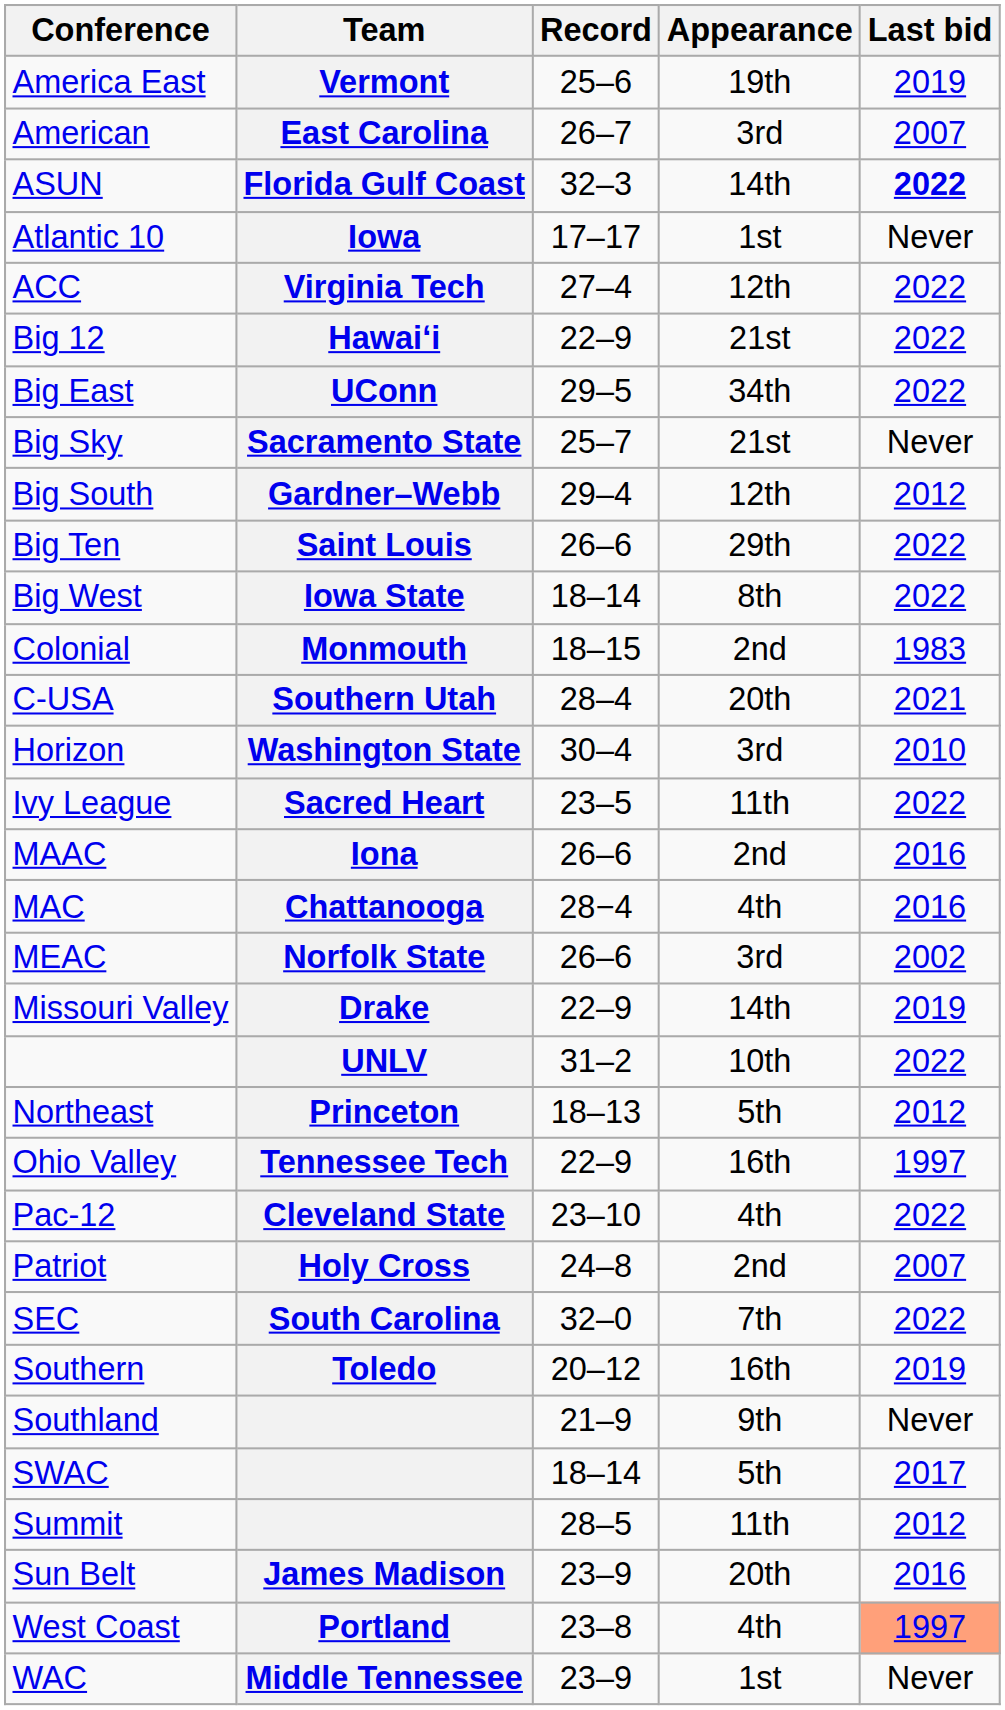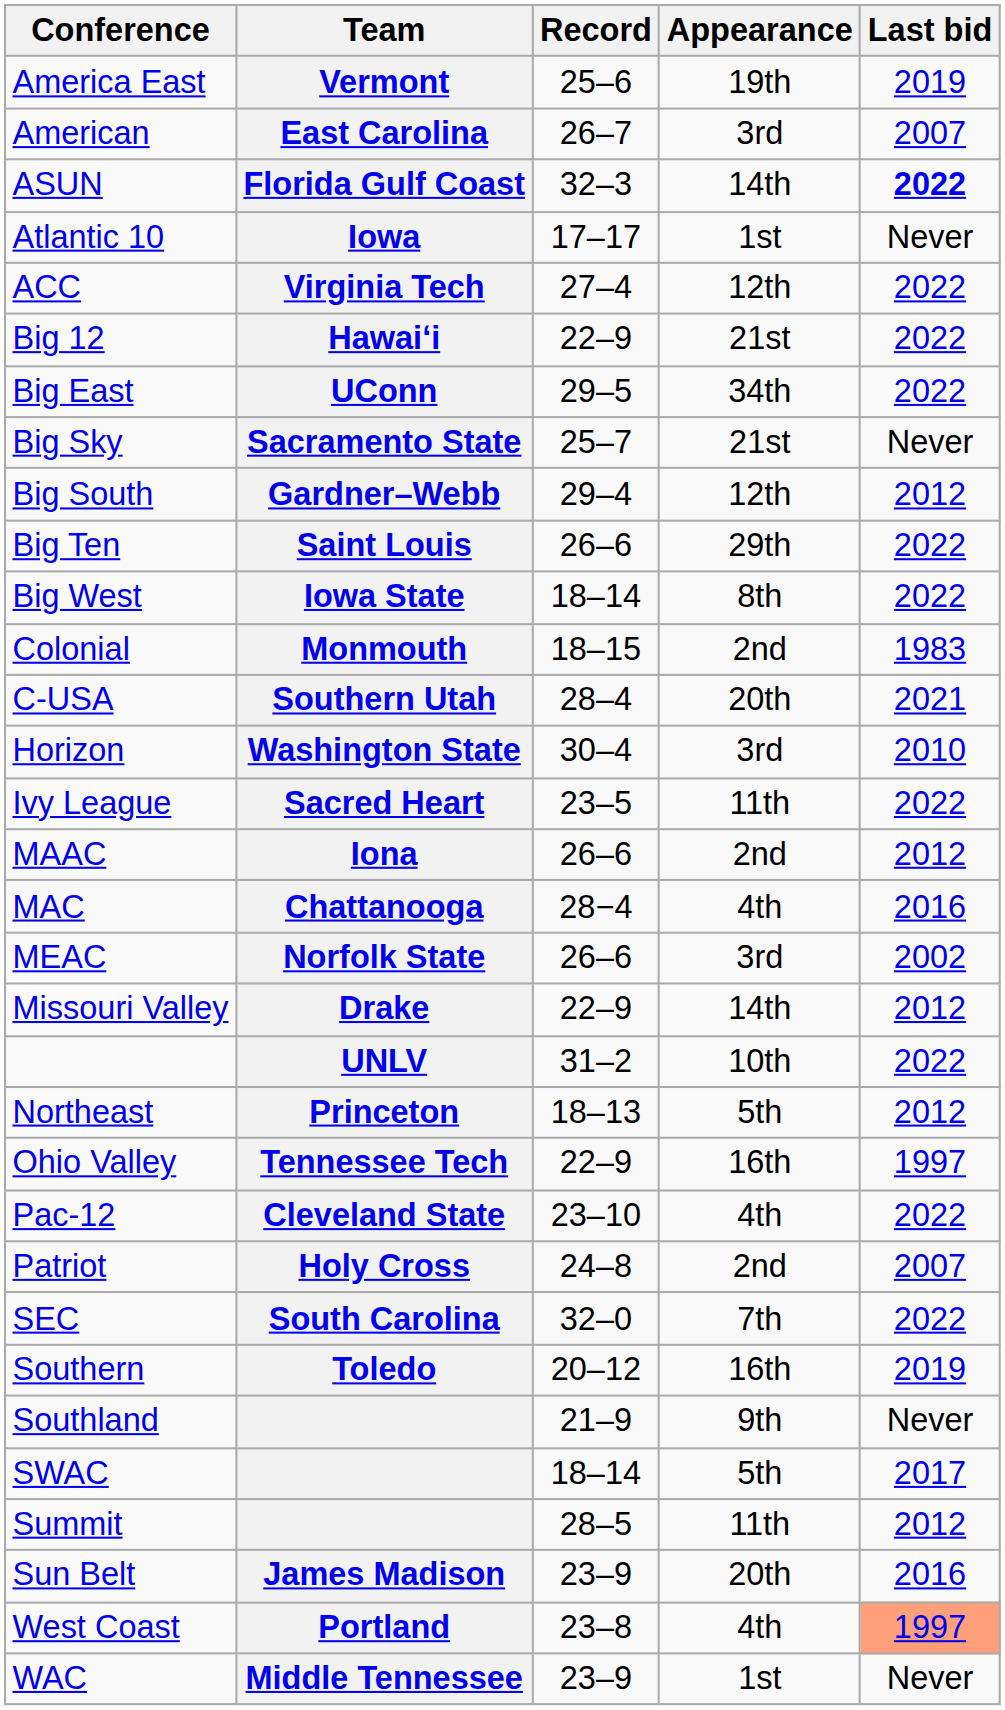MAAC | Last bid: 2016 -> 2012
Missouri Valley | Last bid: 2019 -> 2012
